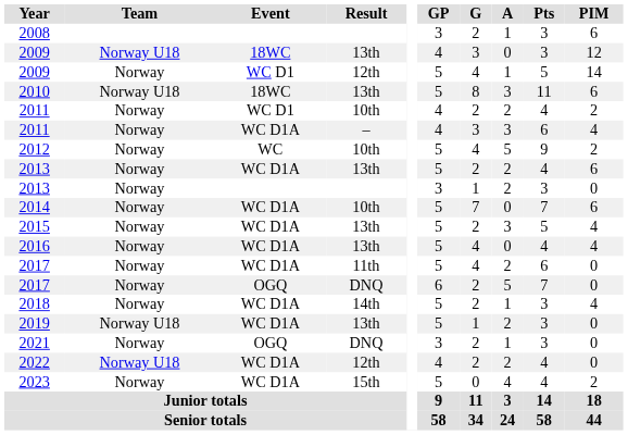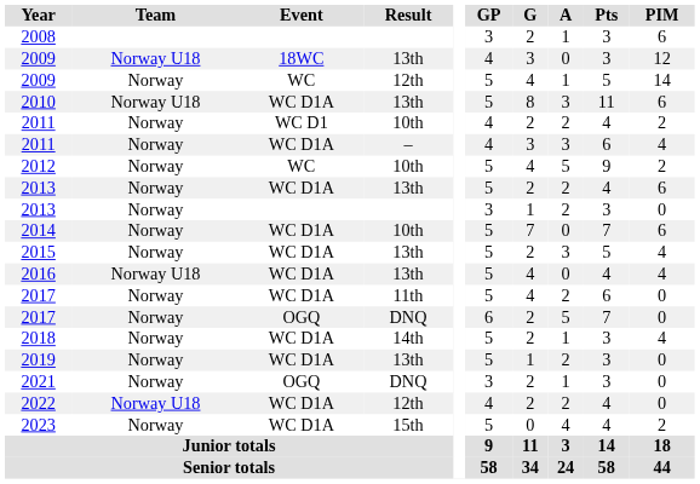2009 / 12th | Event: WC D1 -> WC
2010 | Event: 18WC -> WC D1A
2016 | Team: Norway -> Norway U18
2019 | Team: Norway U18 -> Norway
